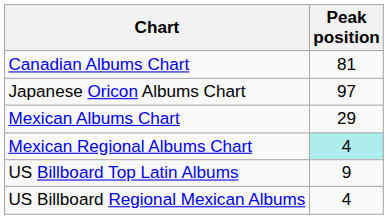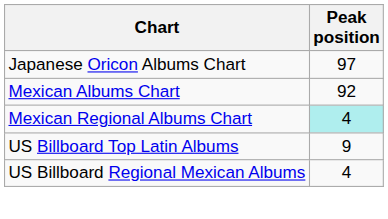- row: Canadian Albums Chart | 81
Mexican Albums Chart | Peak position: 29 -> 92
